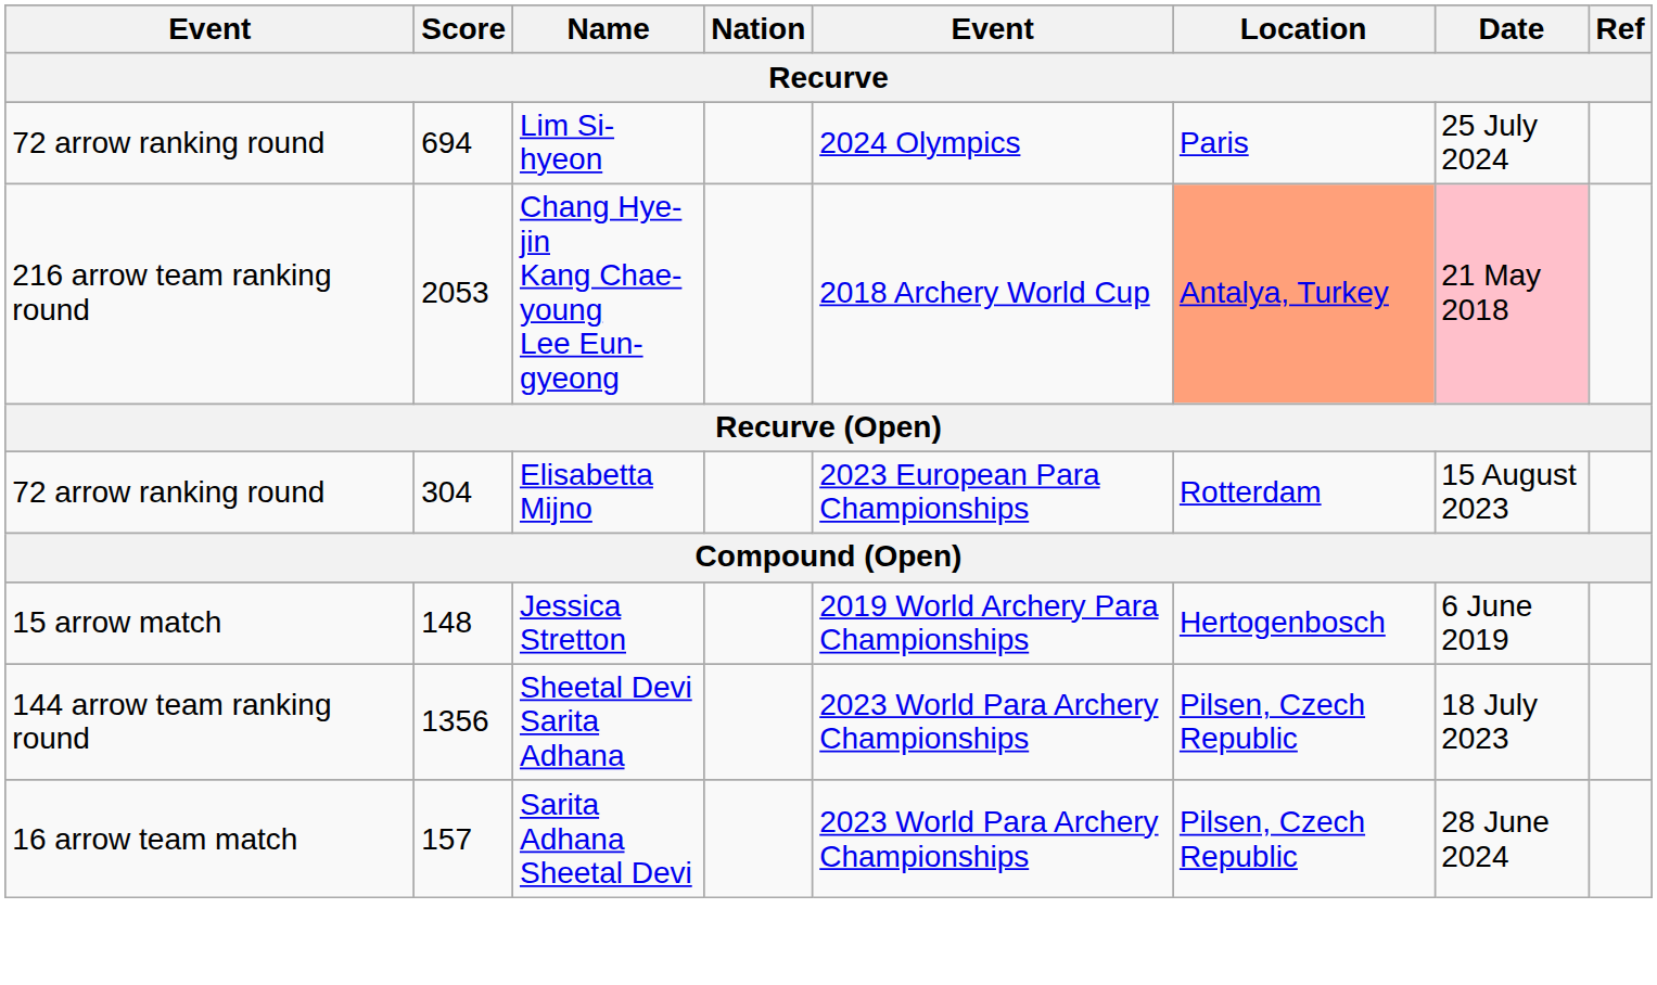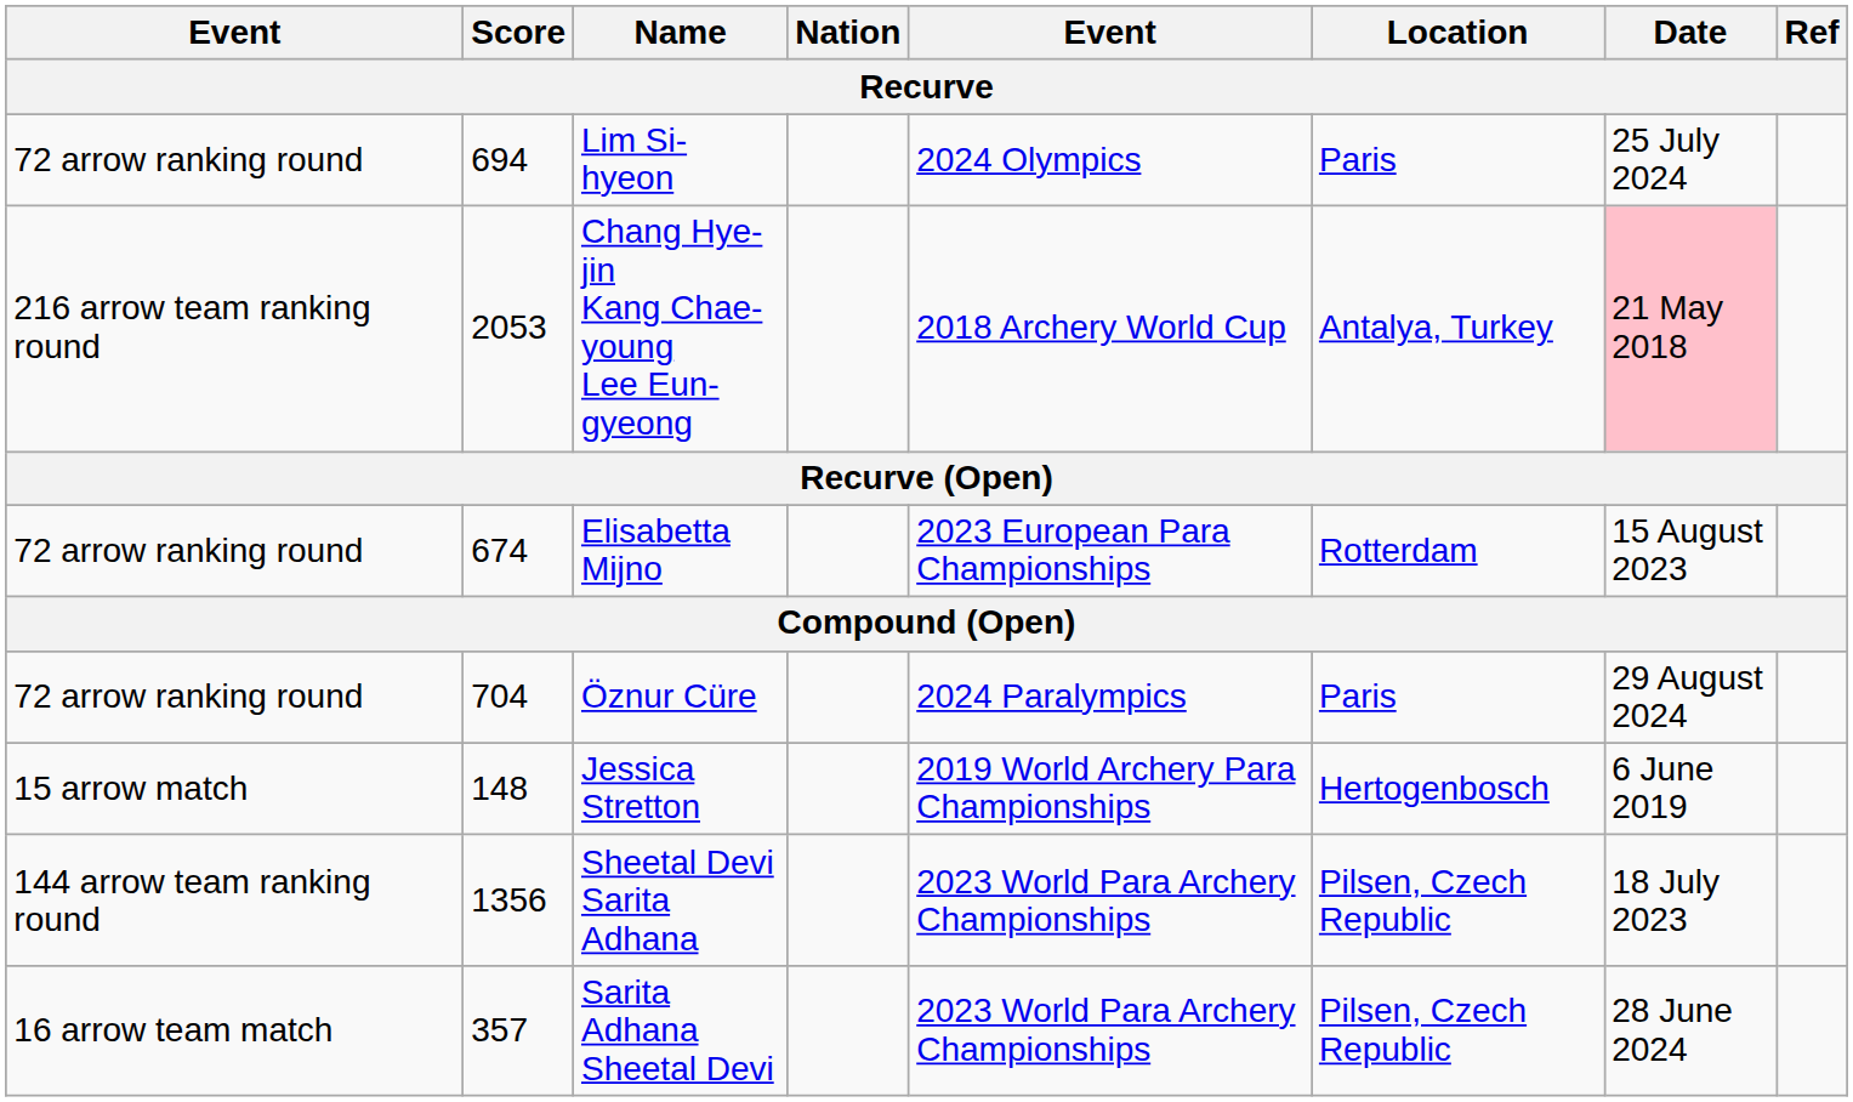Chang Hye-jin Kang Chae-young Lee Eun-gyeong | Location: lightsalmon background -> no background
Elisabetta Mijno | Score: 304 -> 674
+ row: 72 arrow ranking round | 704 | Öznur Cüre | 2024 Paralympics | Paris | 29 August 2024
Sarita Adhana Sheetal Devi | Score: 157 -> 357
